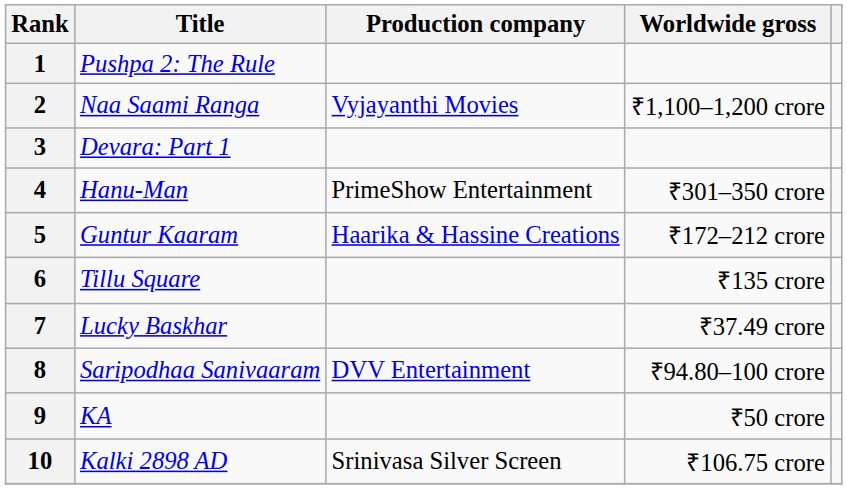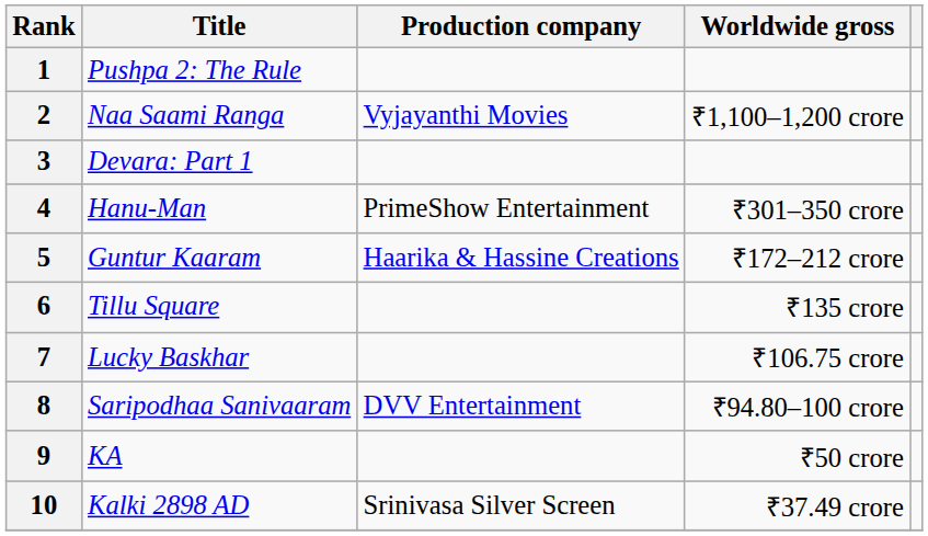7 | Worldwide gross: ₹37.49 crore -> ₹106.75 crore
10 | Worldwide gross: ₹106.75 crore -> ₹37.49 crore
